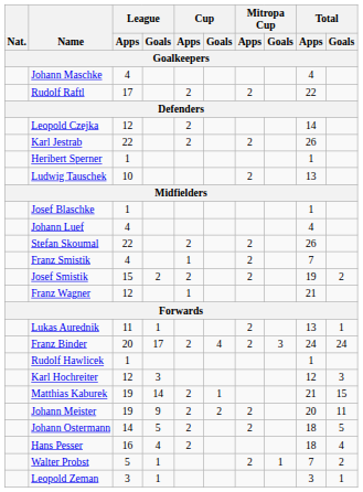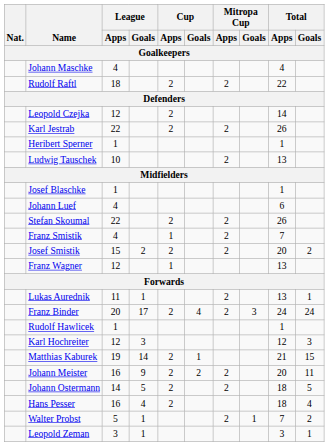Rudolf Raftl | League / Apps: 17 -> 18
Johann Luef | Total / Apps: 4 -> 6
Josef Smistik | Total / Apps: 19 -> 20
Franz Wagner | Total / Apps: 21 -> 13
Johann Meister | League / Apps: 19 -> 16
